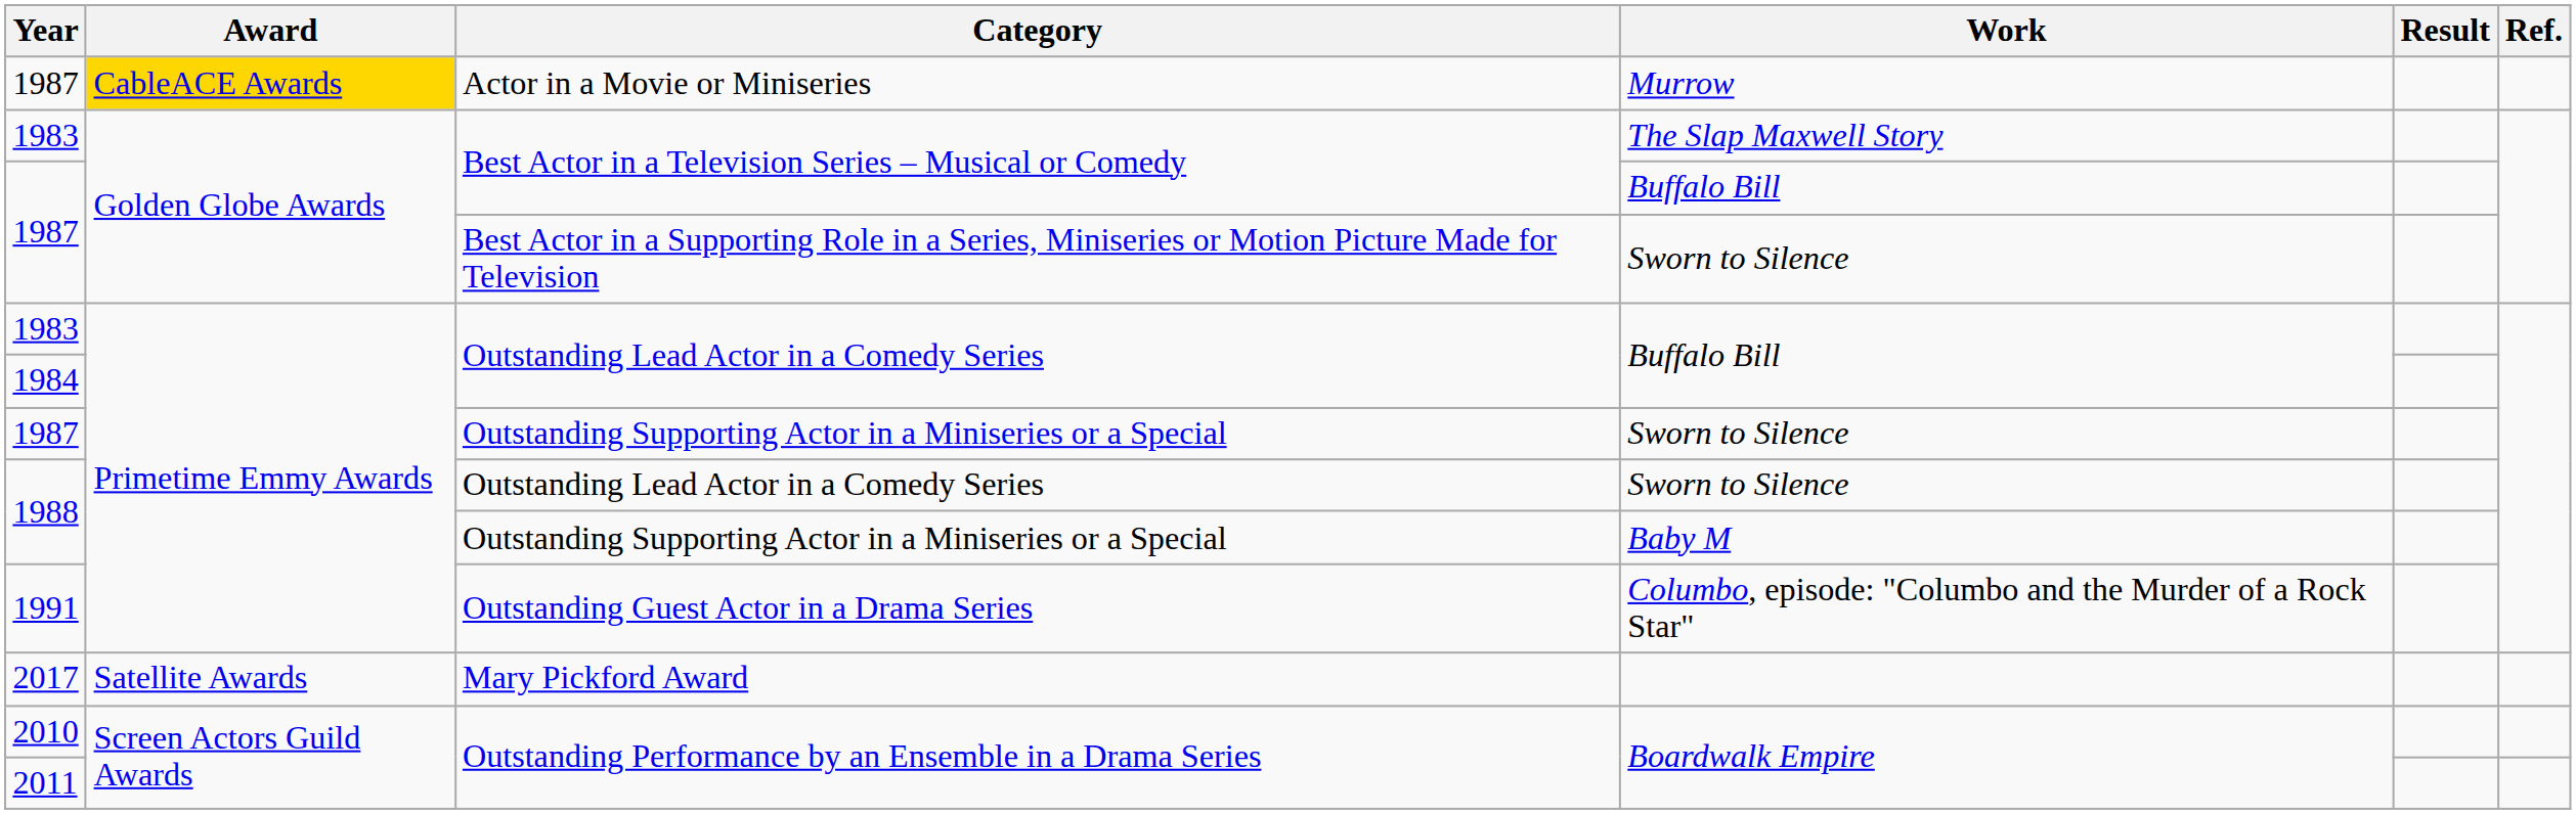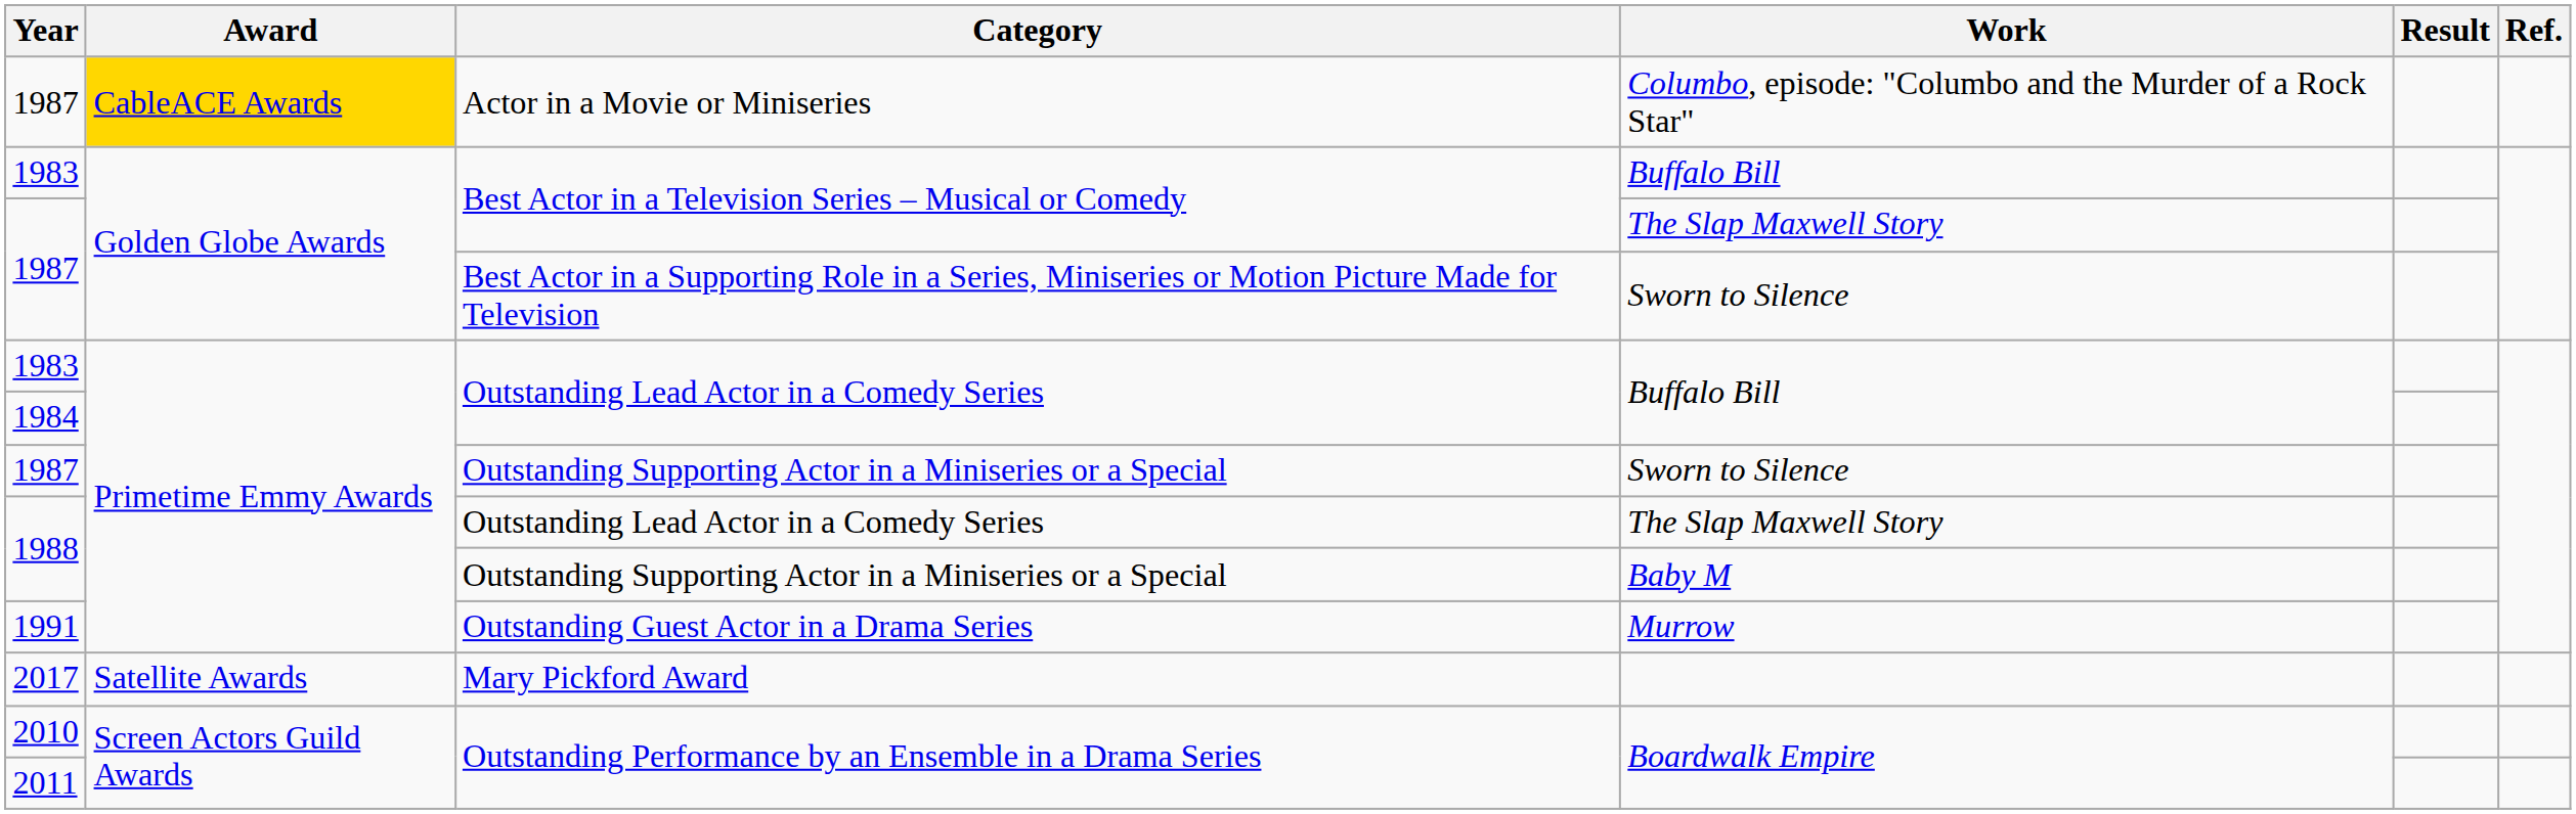1987 / Actor in a Movie or Miniseries | Work: Murrow -> Columbo, episode: "Columbo and the Murder of a Rock Star"
1983 / Best Actor in a Television Series – Musical or Comedy | Work: The Slap Maxwell Story -> Buffalo Bill
1987 / Best Actor in a Television Series – Musical or Comedy | Work: Buffalo Bill -> The Slap Maxwell Story
1988 / Outstanding Lead Actor in a Comedy Series | Work: Sworn to Silence -> The Slap Maxwell Story
1991 | Work: Columbo, episode: "Columbo and the Murder of a Rock Star" -> Murrow
